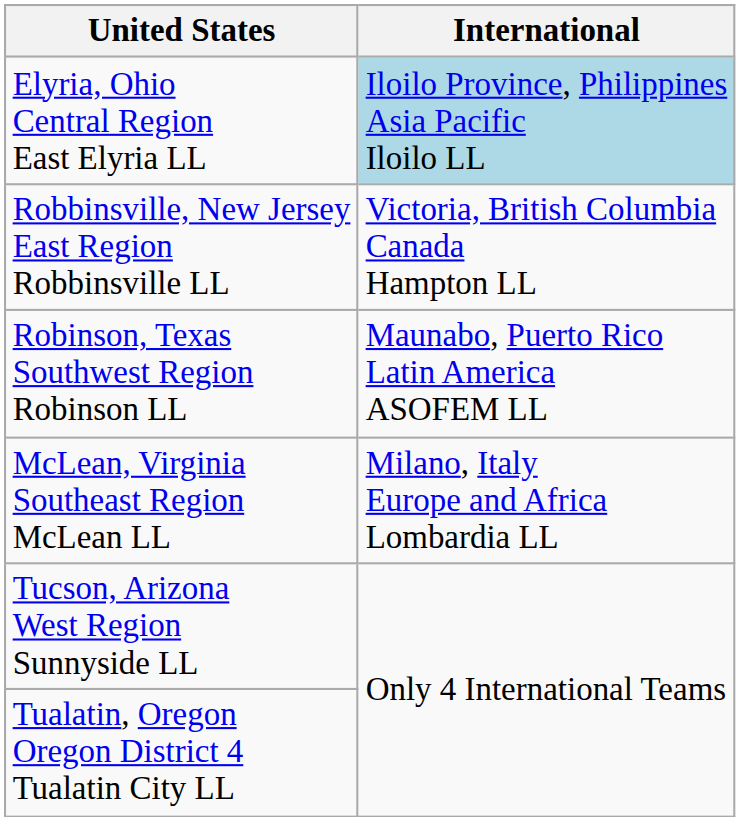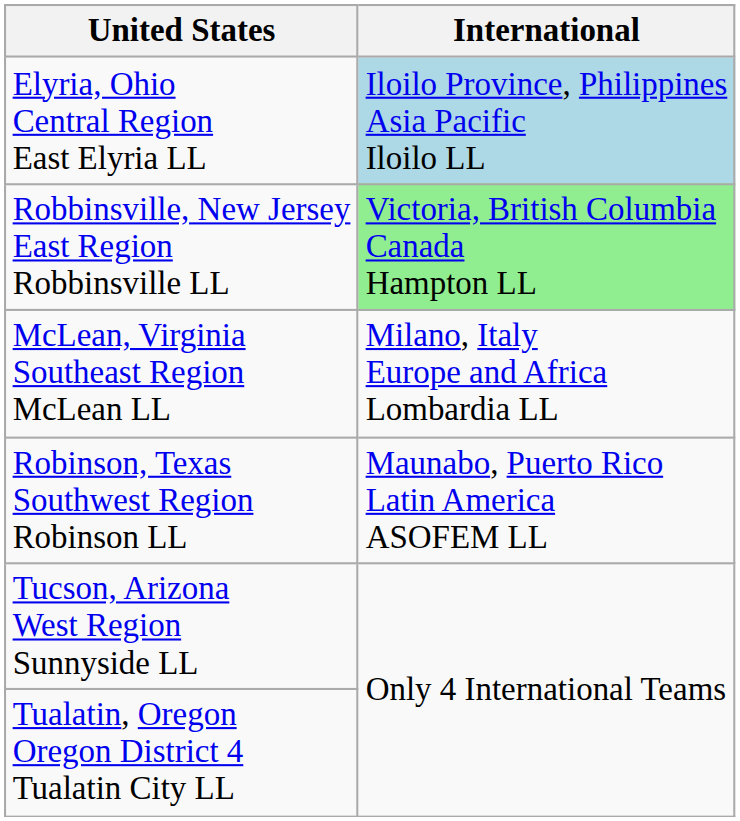Robbinsville, New Jersey East Region Robbinsville LL | International: no background -> lightgreen background
rows swapped: McLean, Virginia Southeast Region McLean LL <-> Robinson, Texas Southwest Region Robinson LL
